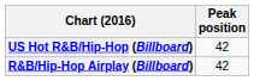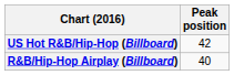R&B/Hip-Hop Airplay (Billboard) | Peak position: 42 -> 40
